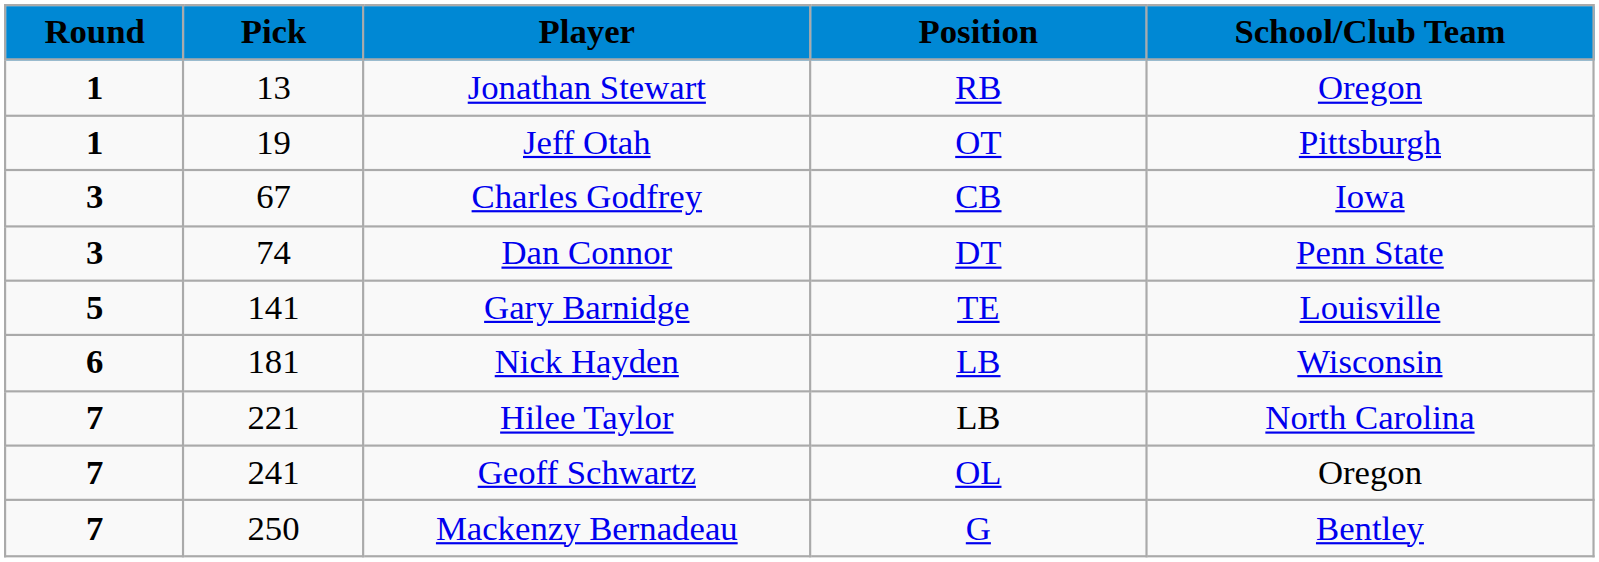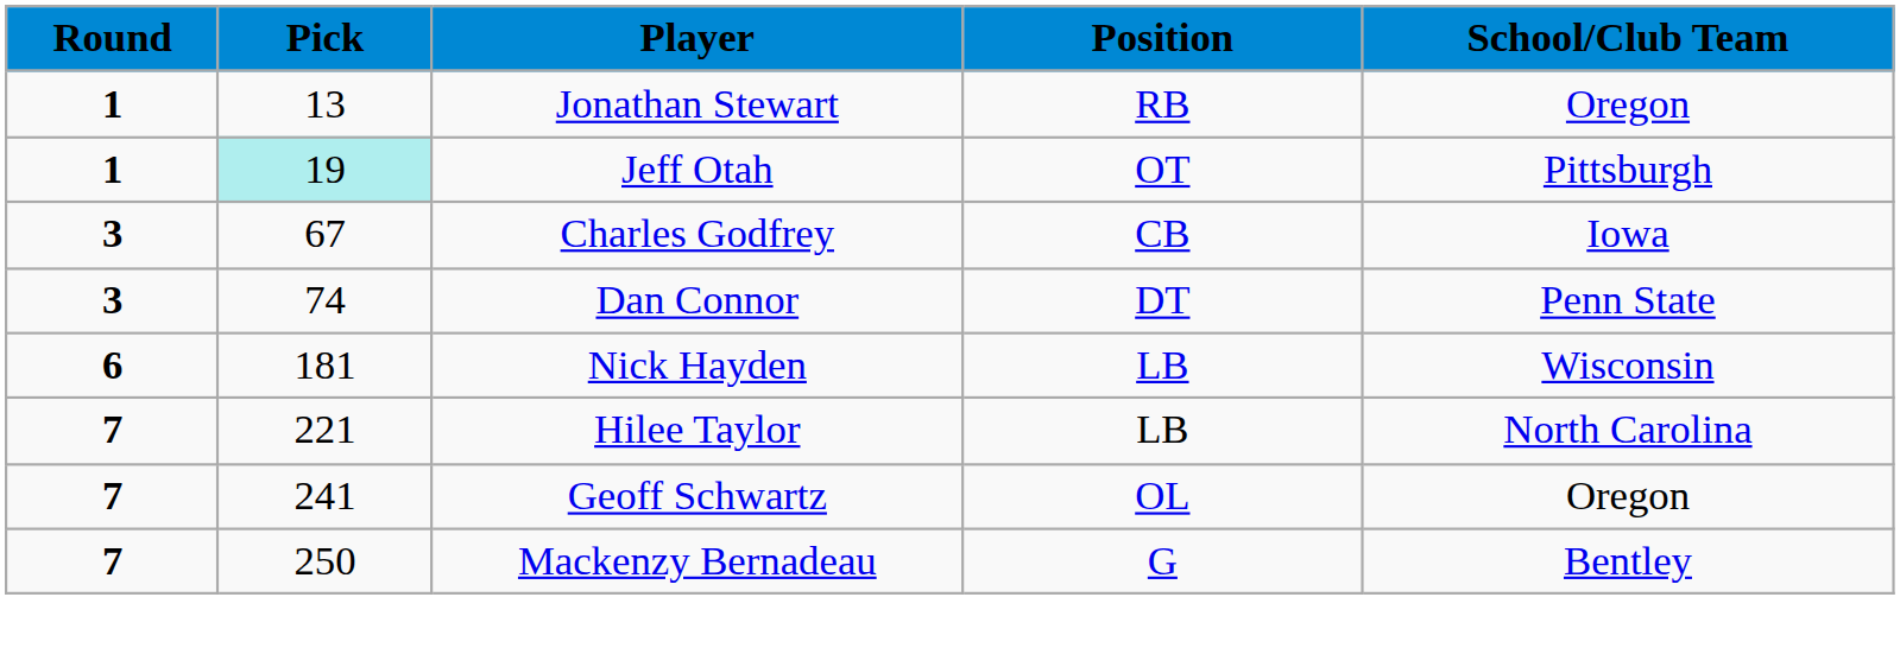Jeff Otah | Pick: no background -> paleturquoise background
- row: 5 | 141 | Gary Barnidge | TE | Louisville
